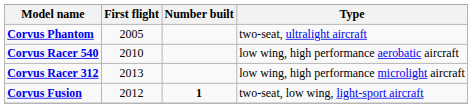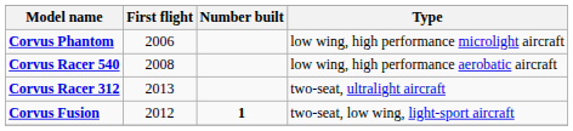Corvus Phantom | First flight: 2005 -> 2006
Corvus Phantom | Type: two-seat, ultralight aircraft -> low wing, high performance microlight aircraft
Corvus Racer 540 | First flight: 2010 -> 2008
Corvus Racer 312 | Type: low wing, high performance microlight aircraft -> two-seat, ultralight aircraft
